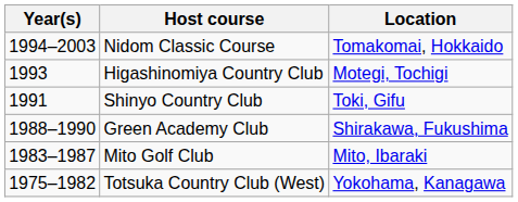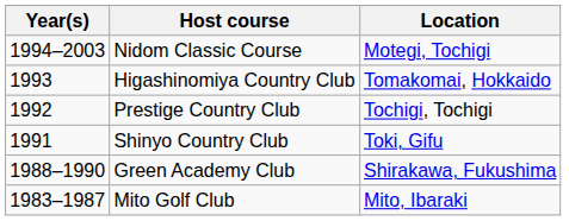Nidom Classic Course | Location: Tomakomai, Hokkaido -> Motegi, Tochigi
Higashinomiya Country Club | Location: Motegi, Tochigi -> Tomakomai, Hokkaido
+ row: 1992 | Prestige Country Club | Tochigi, Tochigi
- row: 1975–1982 | Totsuka Country Club (West) | Yokohama, Kanagawa
